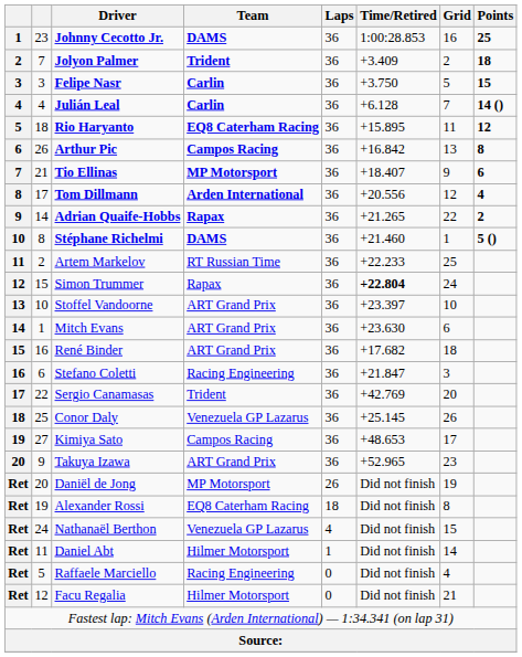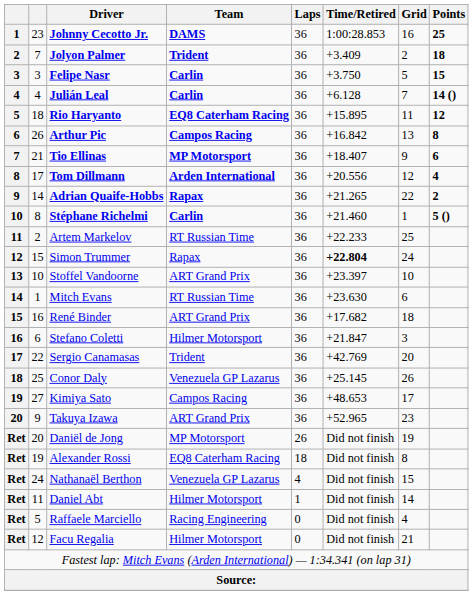Stéphane Richelmi | Team: DAMS -> Carlin
Mitch Evans | Team: ART Grand Prix -> RT Russian Time
Stefano Coletti | Team: Racing Engineering -> Hilmer Motorsport
